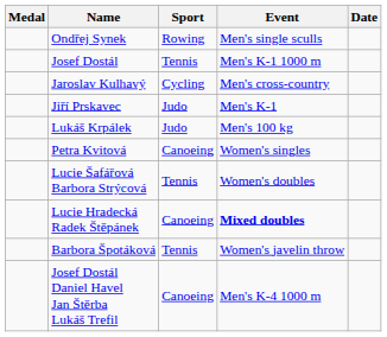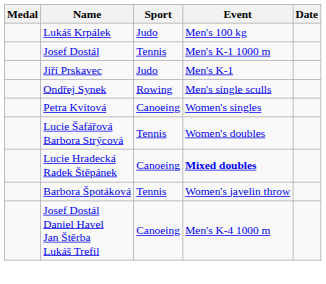rows swapped: Lukáš Krpálek <-> Ondřej Synek
- row: Jaroslav Kulhavý | Cycling | Men's cross-country
